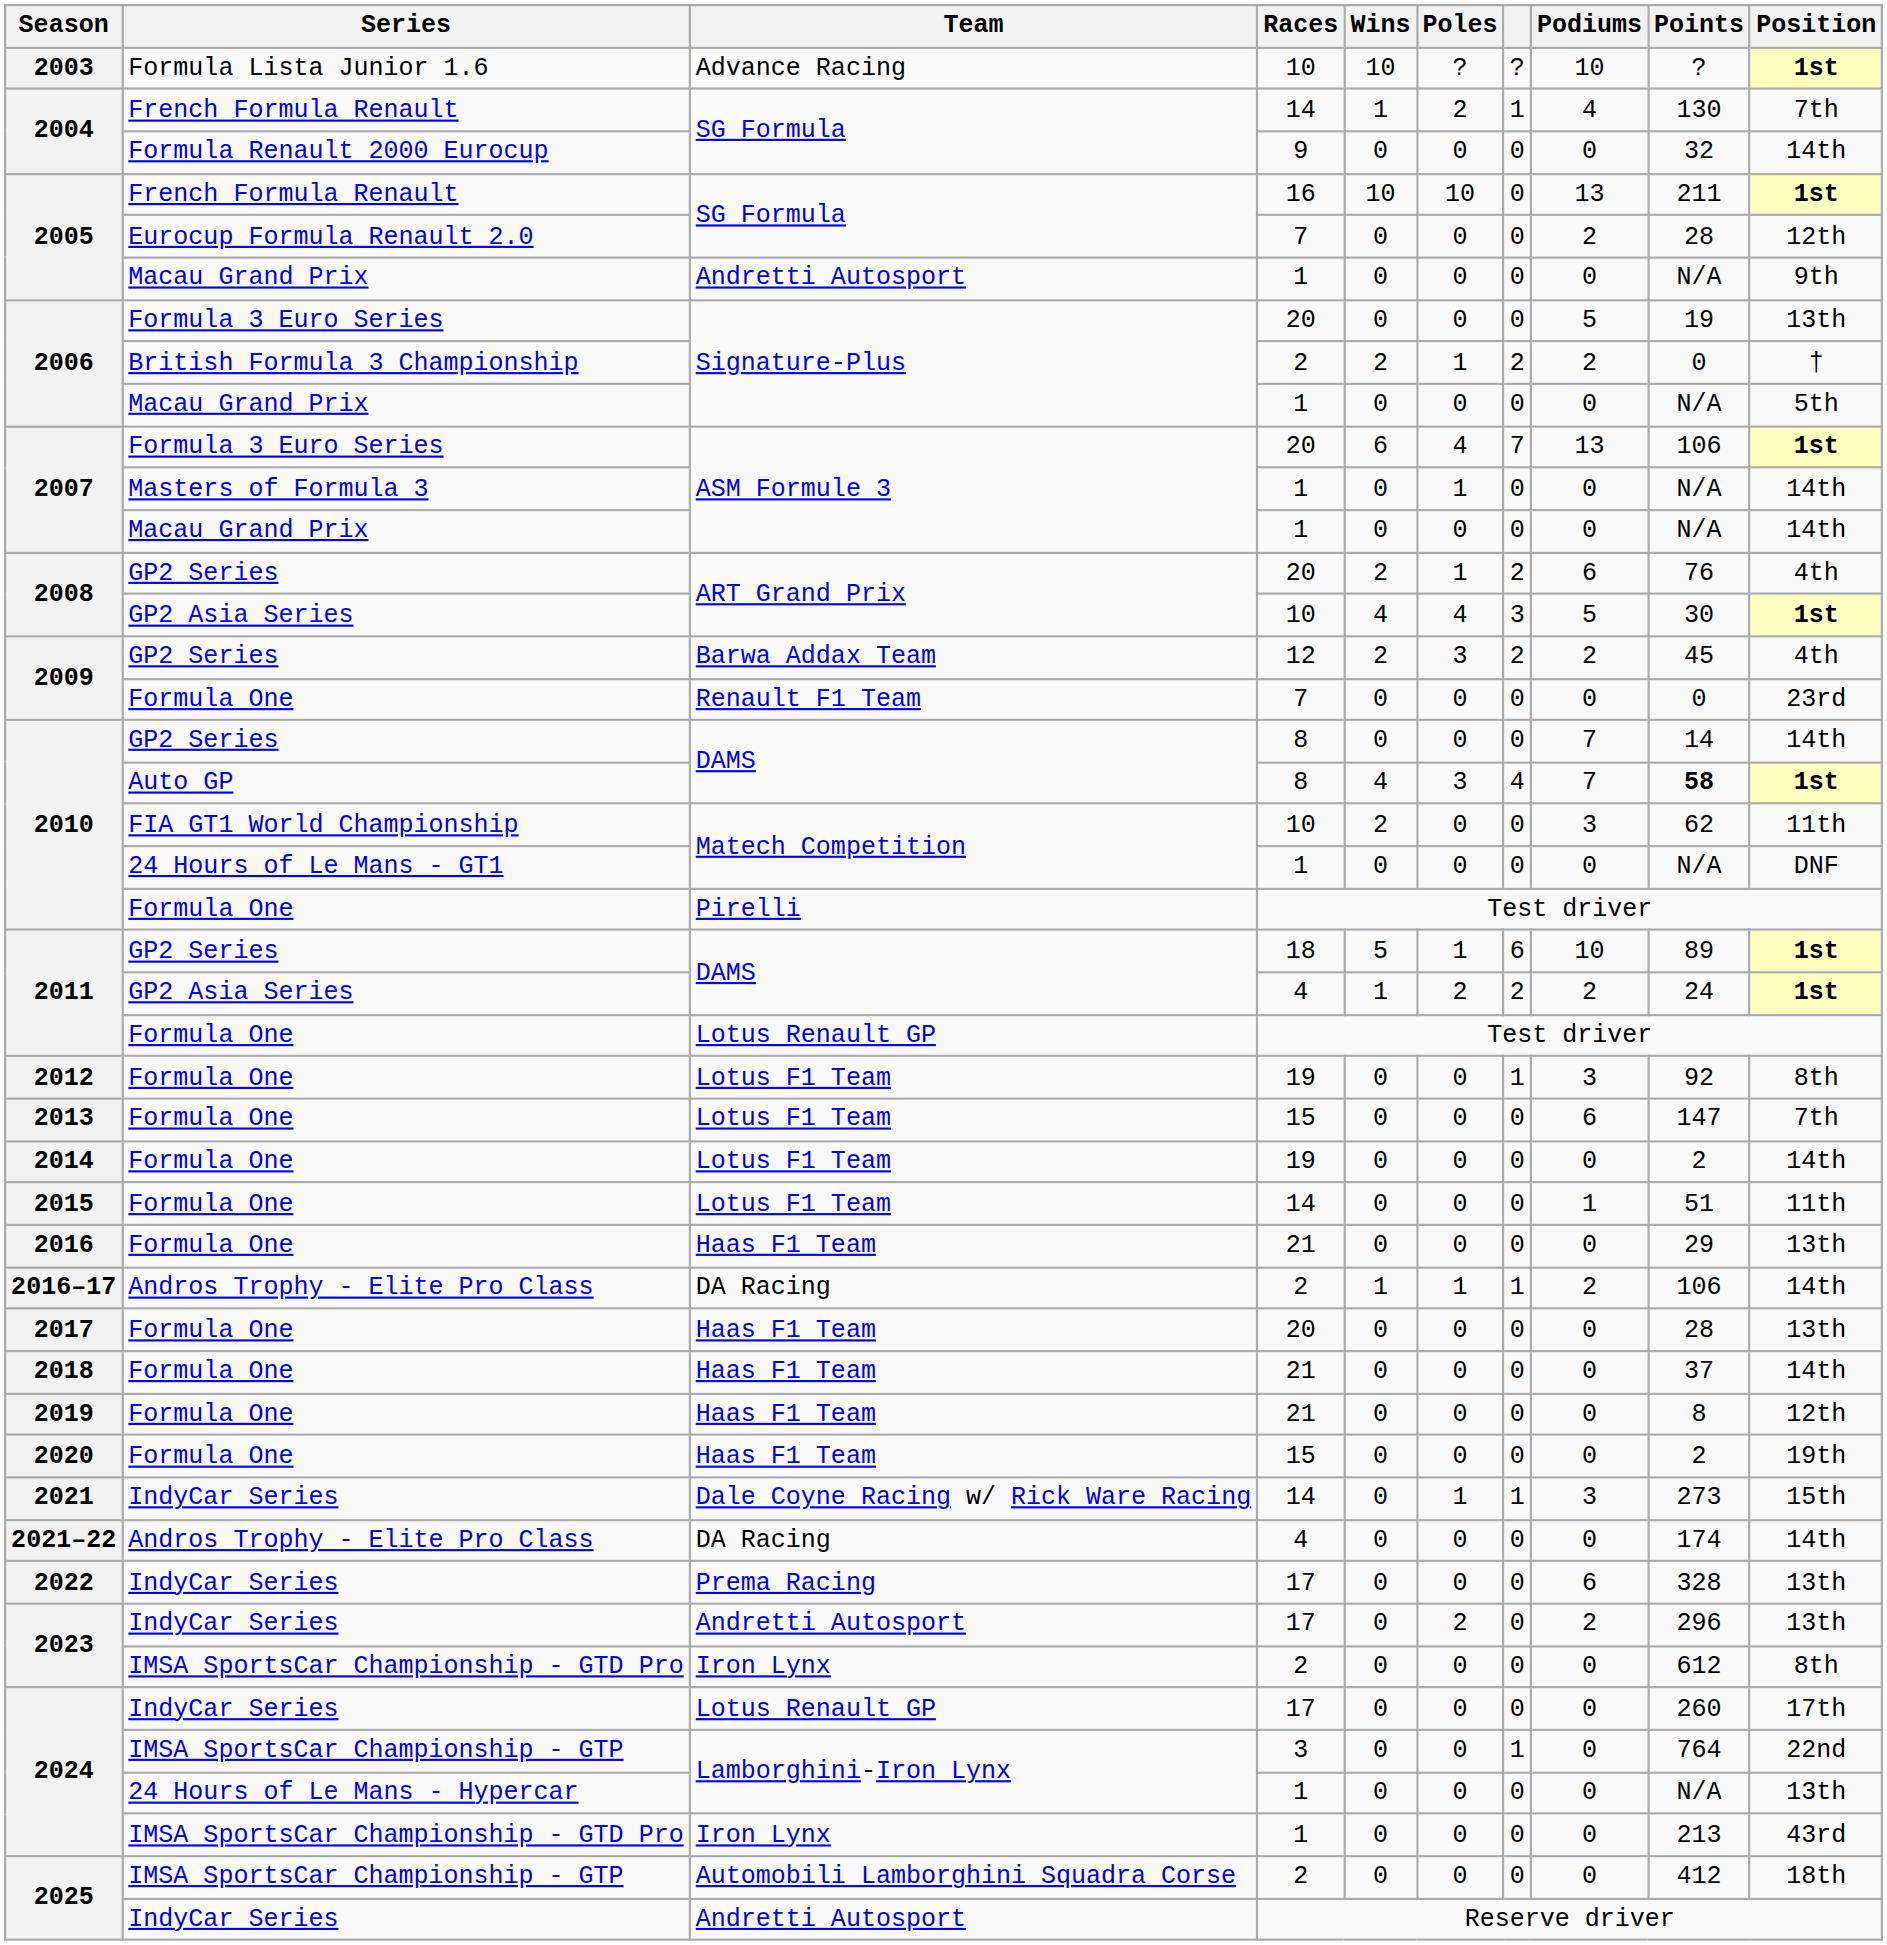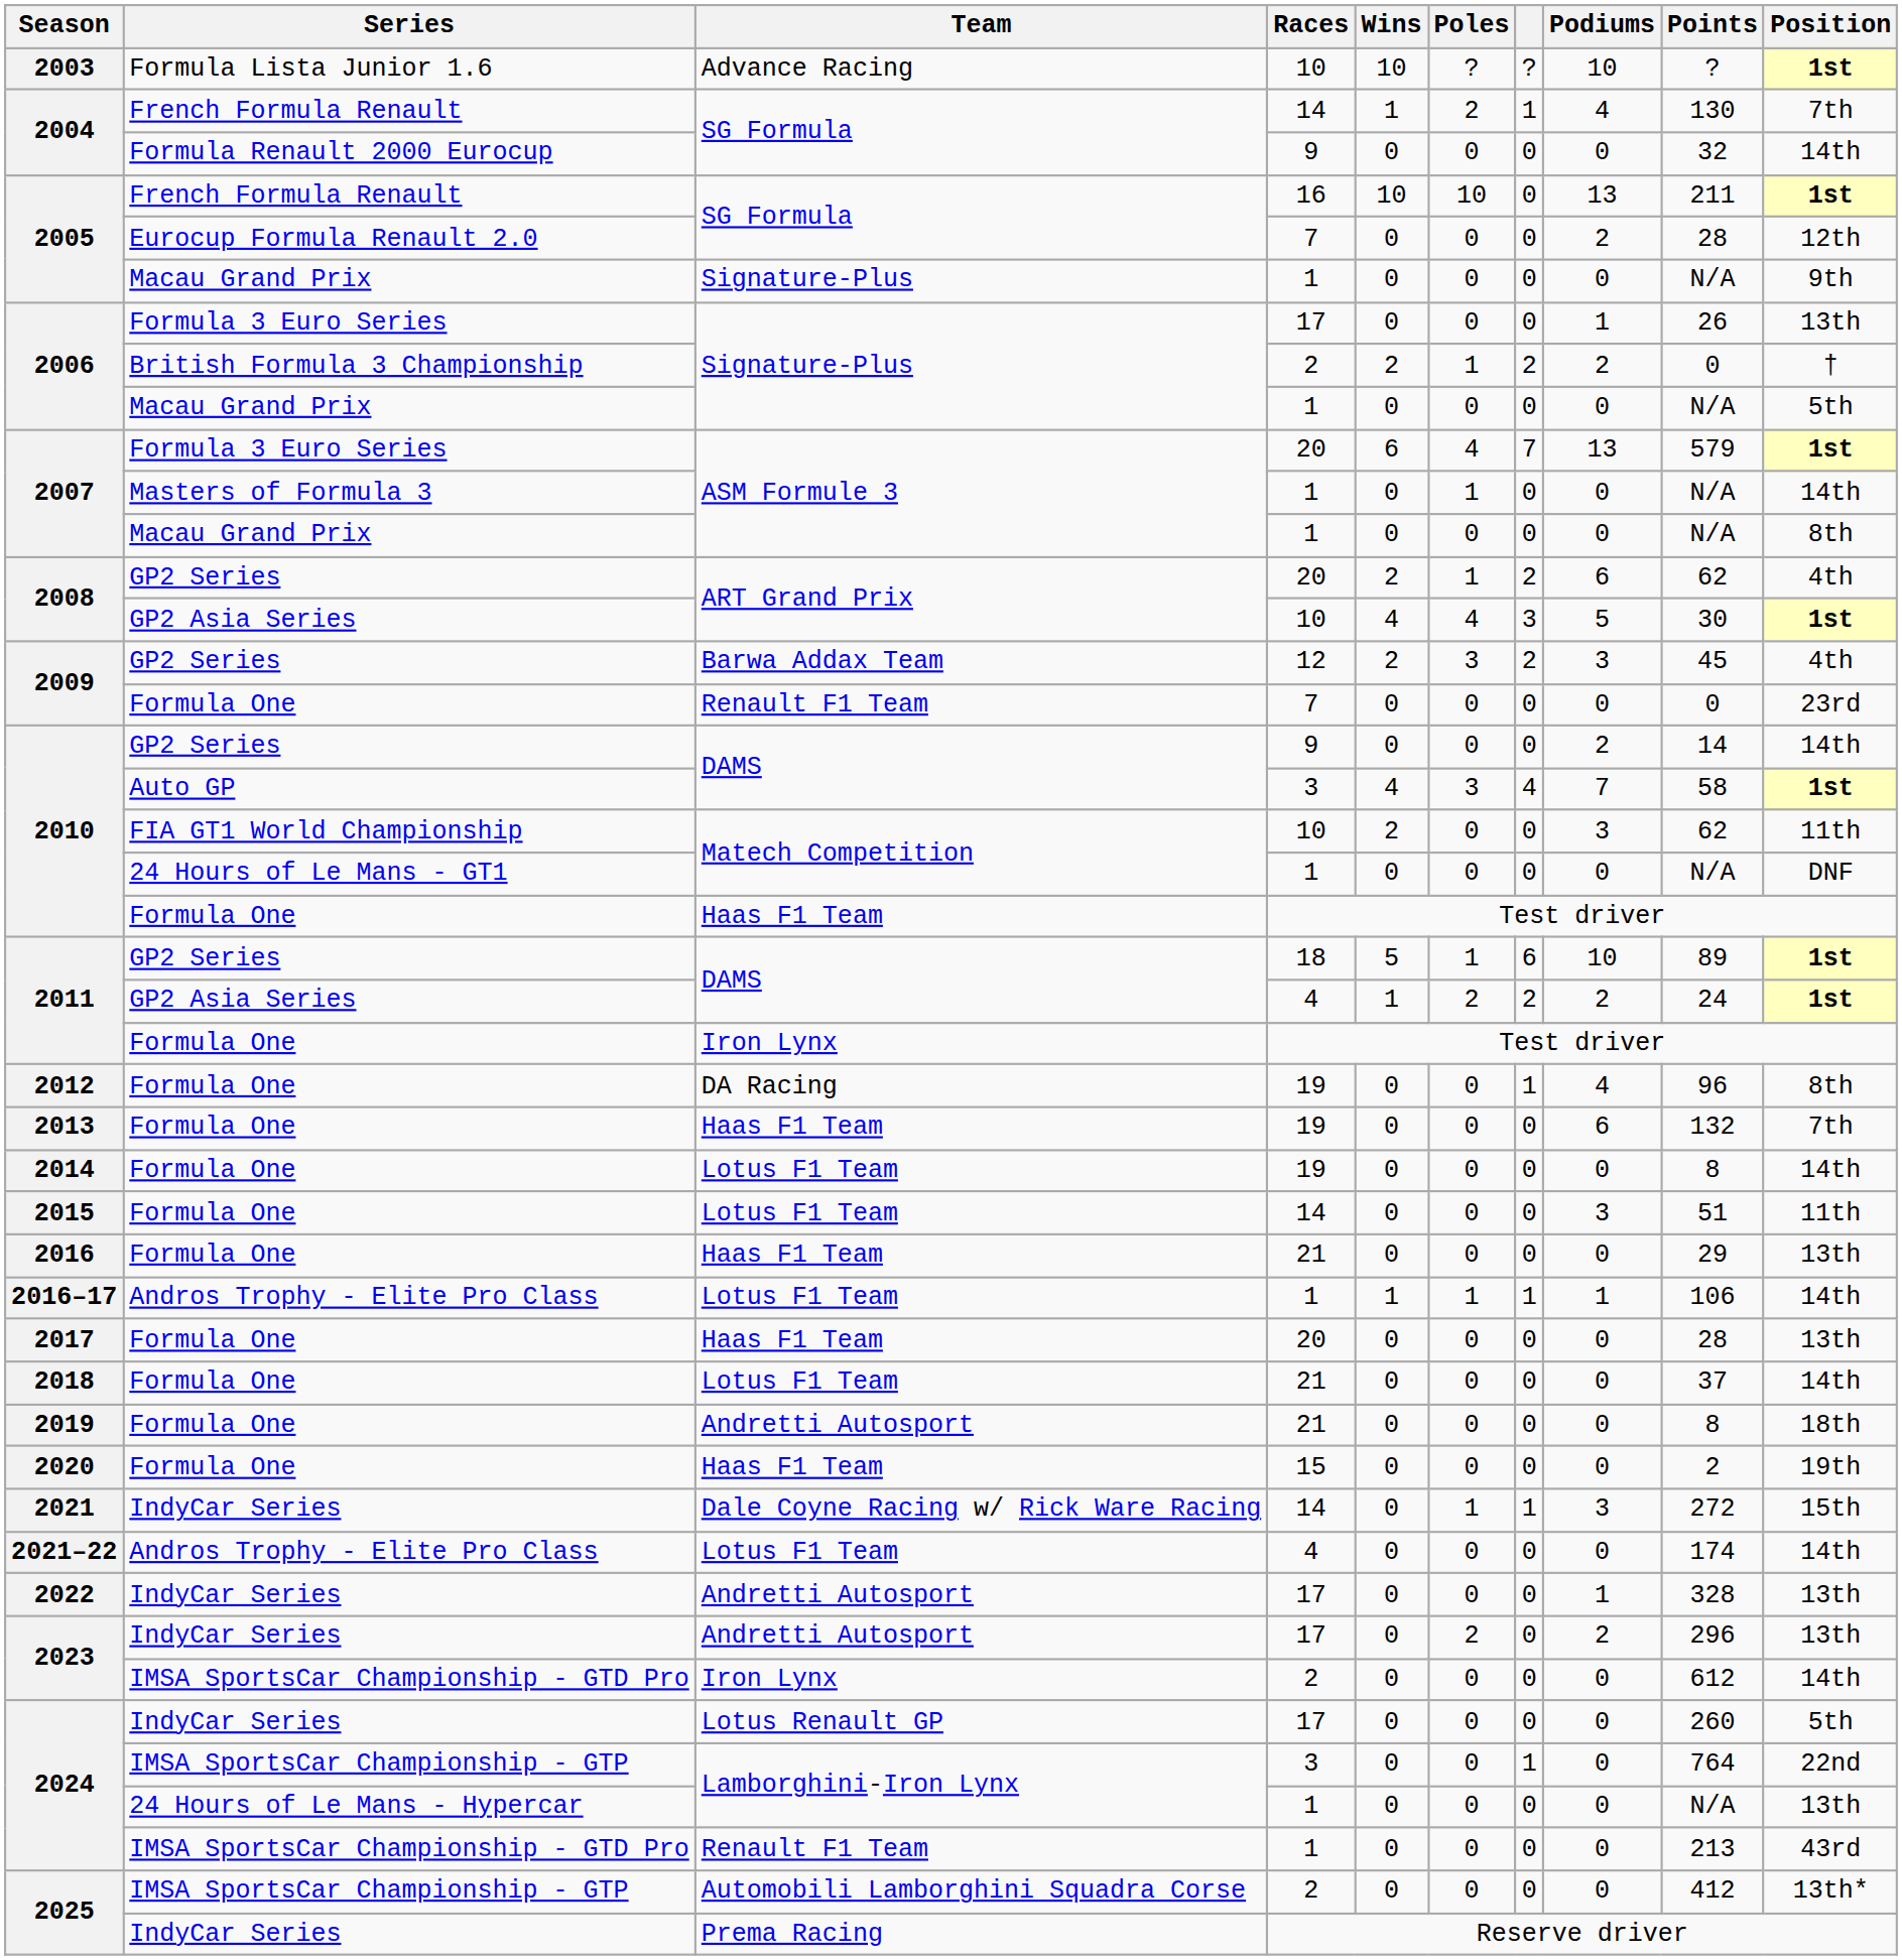2005 / Macau Grand Prix | Team: Andretti Autosport -> Signature-Plus
2006 / Formula 3 Euro Series | Races: 20 -> 17
2006 / Formula 3 Euro Series | Podiums: 5 -> 1
2006 / Formula 3 Euro Series | Points: 19 -> 26
2007 / Formula 3 Euro Series | Points: 106 -> 579
2007 / Macau Grand Prix | Position: 14th -> 8th
2008 / GP2 Series | Points: 76 -> 62
2009 / GP2 Series | Podiums: 2 -> 3
2010 / GP2 Series | Races: 8 -> 9
2010 / GP2 Series | Podiums: 7 -> 2
2010 / Auto GP | Races: 8 -> 3
2010 / Auto GP | Points: bold -> normal
2010 / Formula One | Team: Pirelli -> Haas F1 Team
2011 / Formula One | Team: Lotus Renault GP -> Iron Lynx
2012 | Team: Lotus F1 Team -> DA Racing
2012 | Podiums: 3 -> 4
2012 | Points: 92 -> 96
2013 | Team: Lotus F1 Team -> Haas F1 Team
2013 | Races: 15 -> 19
2013 | Points: 147 -> 132
2014 | Points: 2 -> 8
2015 | Podiums: 1 -> 3
2016–17 | Team: DA Racing -> Lotus F1 Team
2016–17 | Races: 2 -> 1
2016–17 | Podiums: 2 -> 1
2018 | Team: Haas F1 Team -> Lotus F1 Team
2019 | Team: Haas F1 Team -> Andretti Autosport
2019 | Position: 12th -> 18th
2021 | Points: 273 -> 272
2021–22 | Team: DA Racing -> Lotus F1 Team
2022 | Team: Prema Racing -> Andretti Autosport
2022 | Podiums: 6 -> 1
2023 / IMSA SportsCar Championship - GTD Pro | Position: 8th -> 14th
2024 / IndyCar Series | Position: 17th -> 5th
2024 / IMSA SportsCar Championship - GTD Pro | Team: Iron Lynx -> Renault F1 Team
2025 / IMSA SportsCar Championship - GTP | Position: 18th -> 13th*
2025 / IndyCar Series | Team: Andretti Autosport -> Prema Racing
